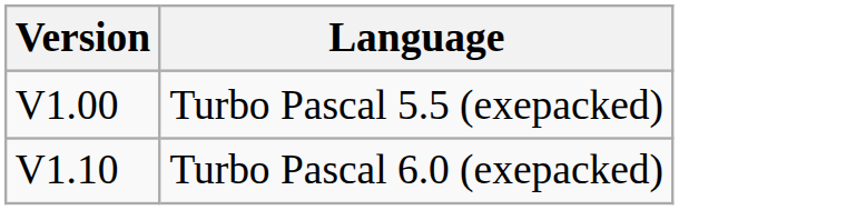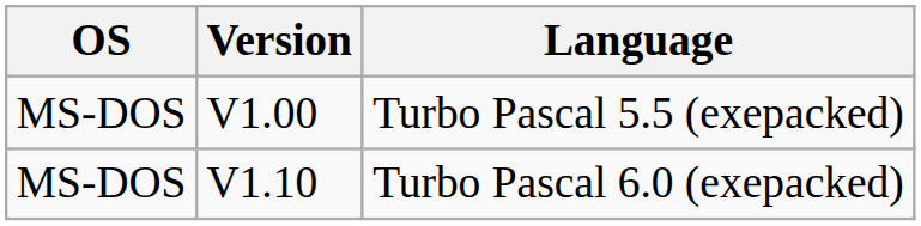+ column: OS | MS-DOS | MS-DOS
